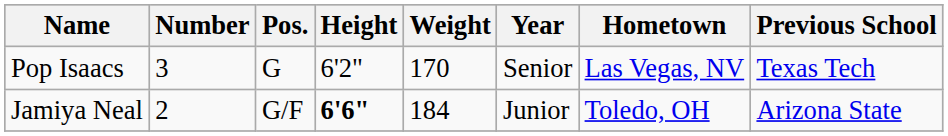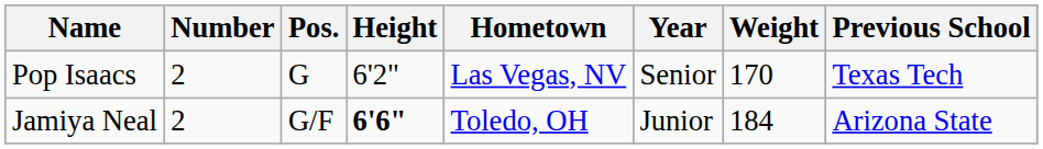columns swapped: Weight <-> Hometown
Pop Isaacs | Number: 3 -> 2
